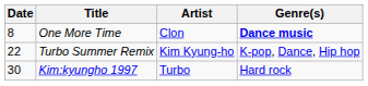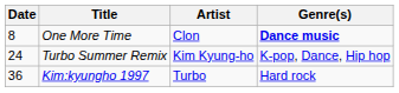Turbo Summer Remix | Date: 22 -> 24
Kim:kyungho 1997 | Date: 30 -> 36
